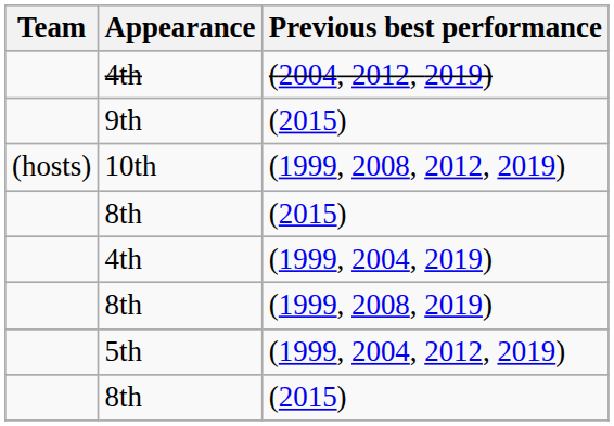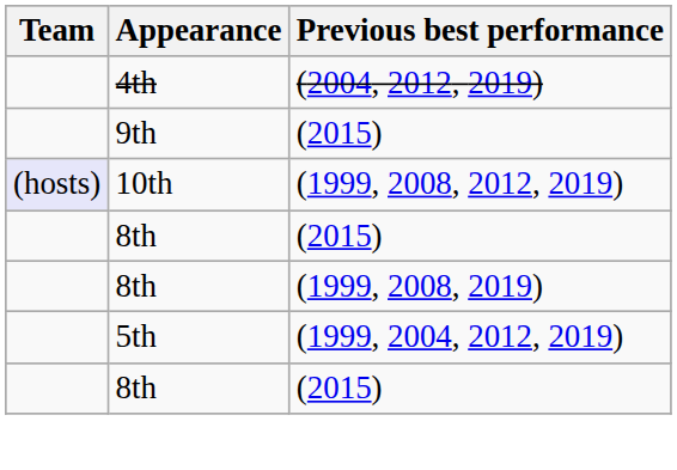(1999, 2008, 2012, 2019) | Team: no background -> lavender background
- row: 4th | (1999, 2004, 2019)
